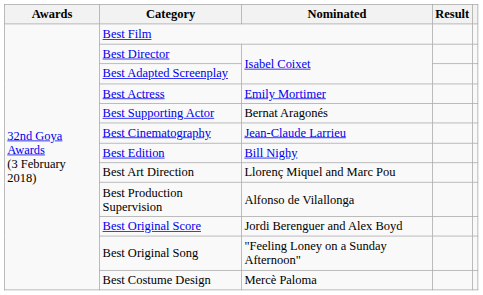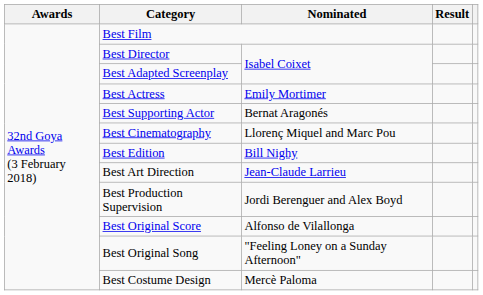Best Cinematography | Nominated: Jean-Claude Larrieu -> Llorenç Miquel and Marc Pou
Best Art Direction | Nominated: Llorenç Miquel and Marc Pou -> Jean-Claude Larrieu
Best Production Supervision | Nominated: Alfonso de Vilallonga -> Jordi Berenguer and Alex Boyd
Best Original Score | Nominated: Jordi Berenguer and Alex Boyd -> Alfonso de Vilallonga
